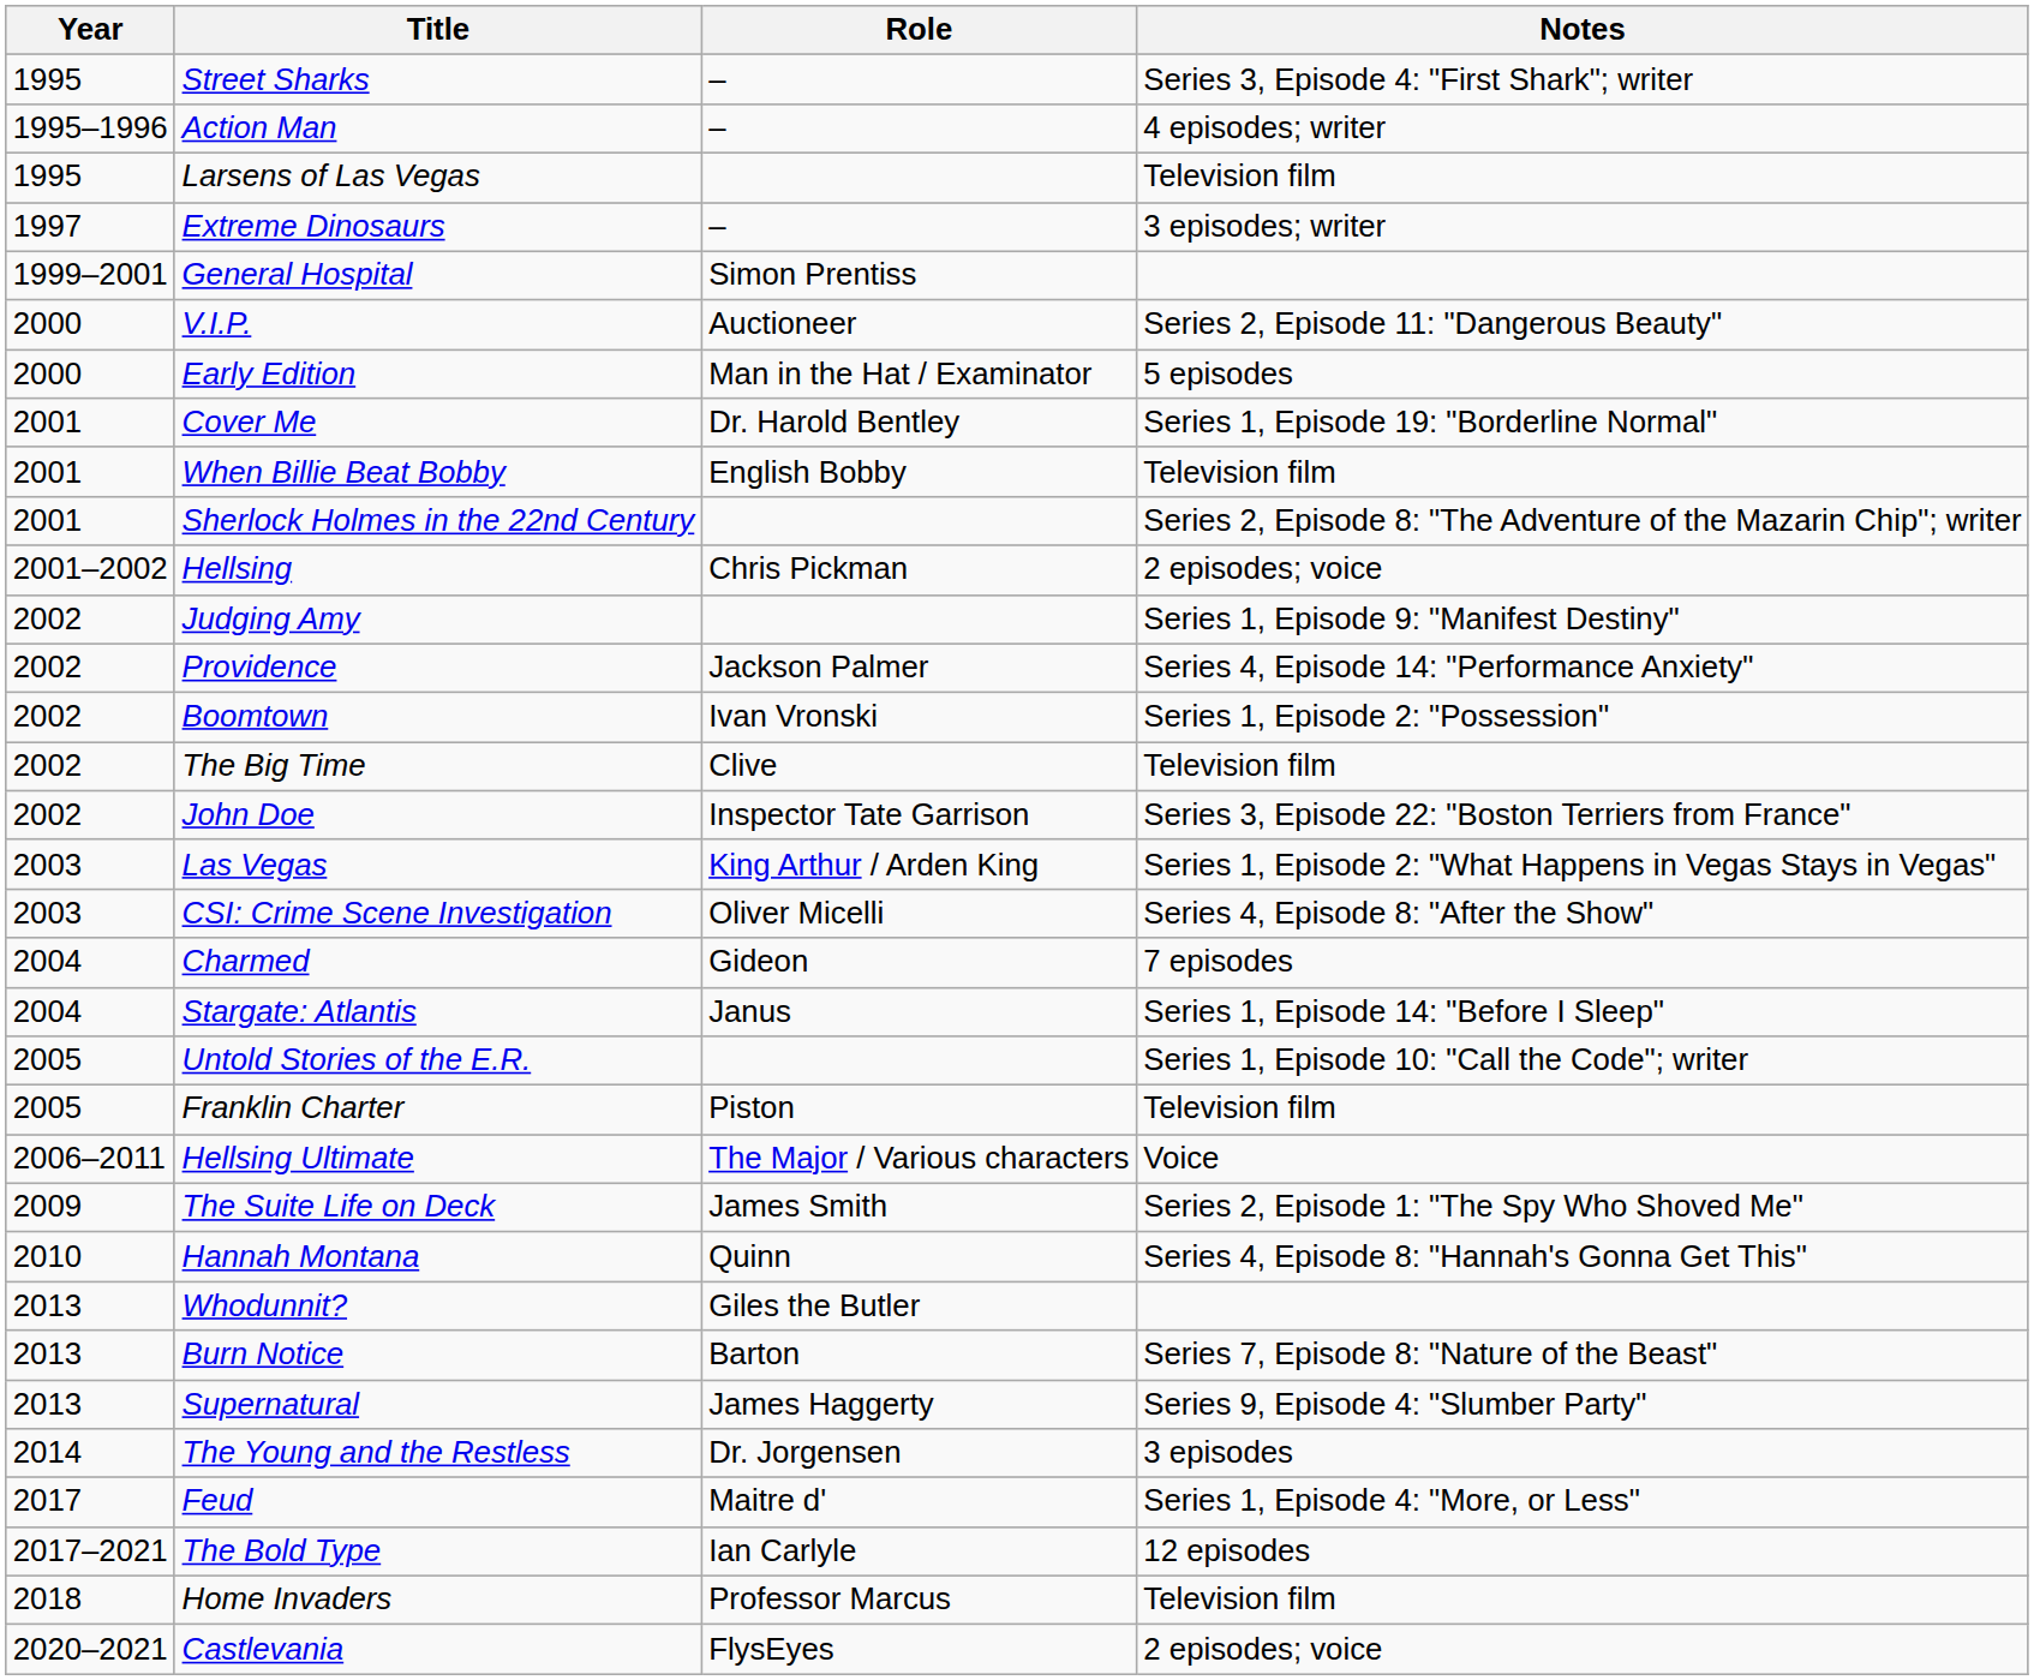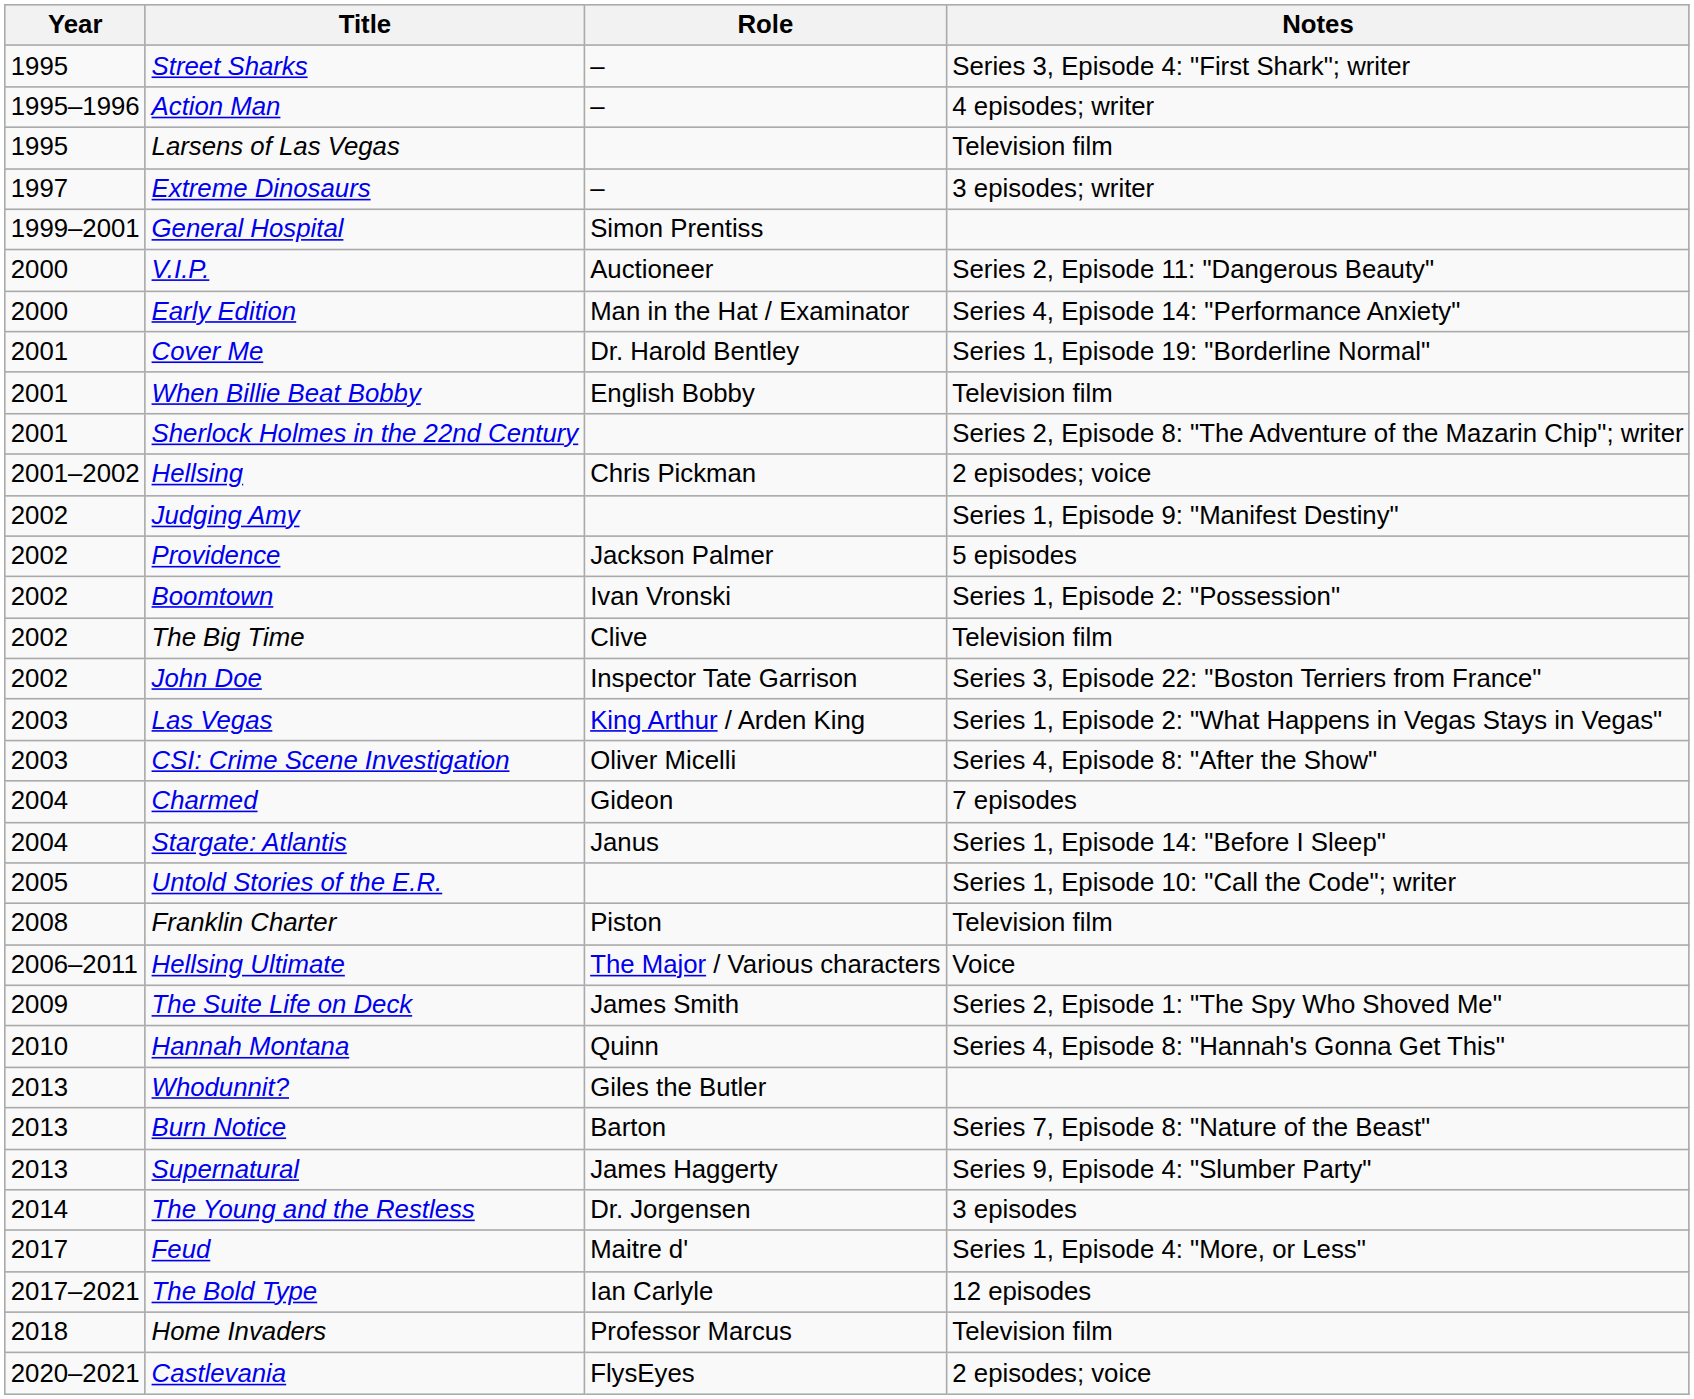Early Edition | Notes: 5 episodes -> Series 4, Episode 14: "Performance Anxiety"
Providence | Notes: Series 4, Episode 14: "Performance Anxiety" -> 5 episodes
Franklin Charter | Year: 2005 -> 2008
